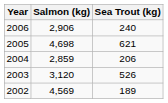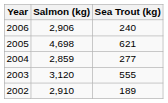2004 | Sea Trout (kg): 206 -> 277
2003 | Sea Trout (kg): 526 -> 555
2002 | Salmon (kg): 4,569 -> 2,910
